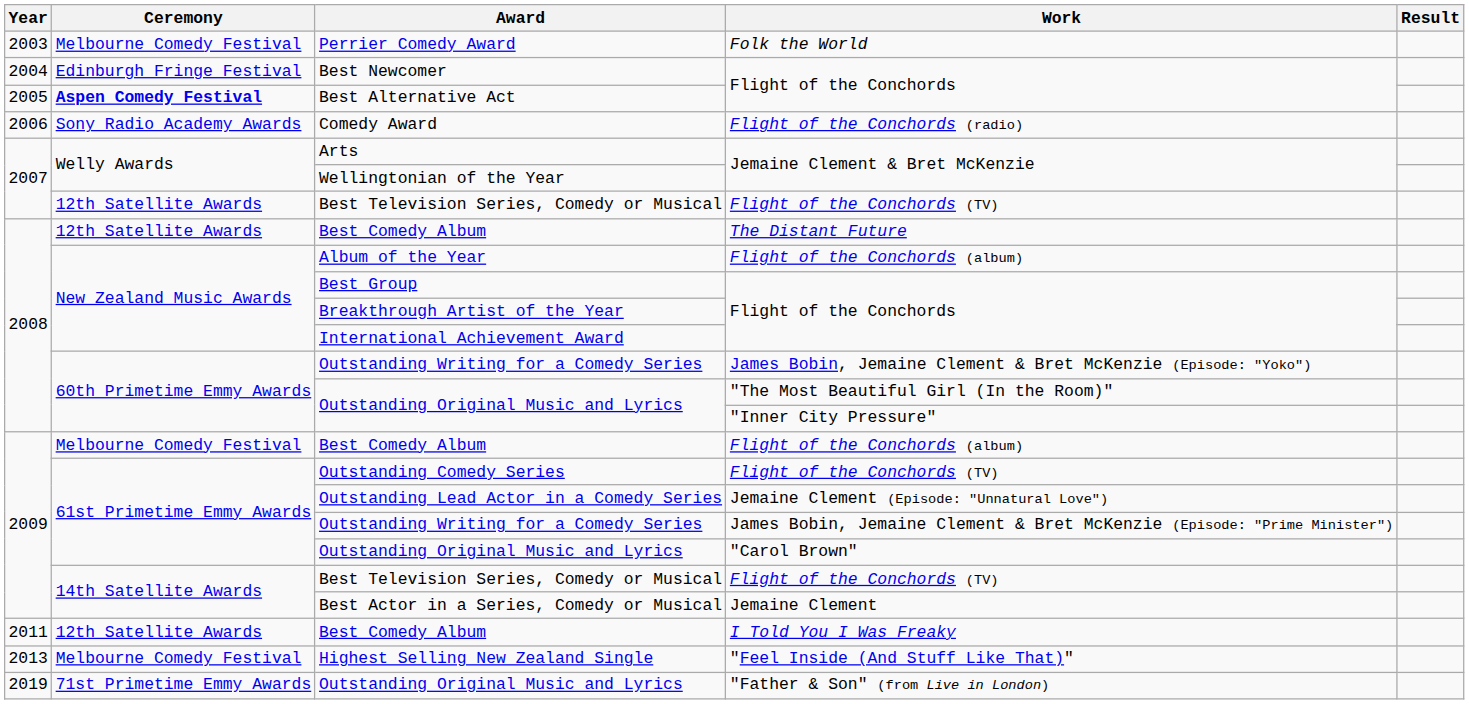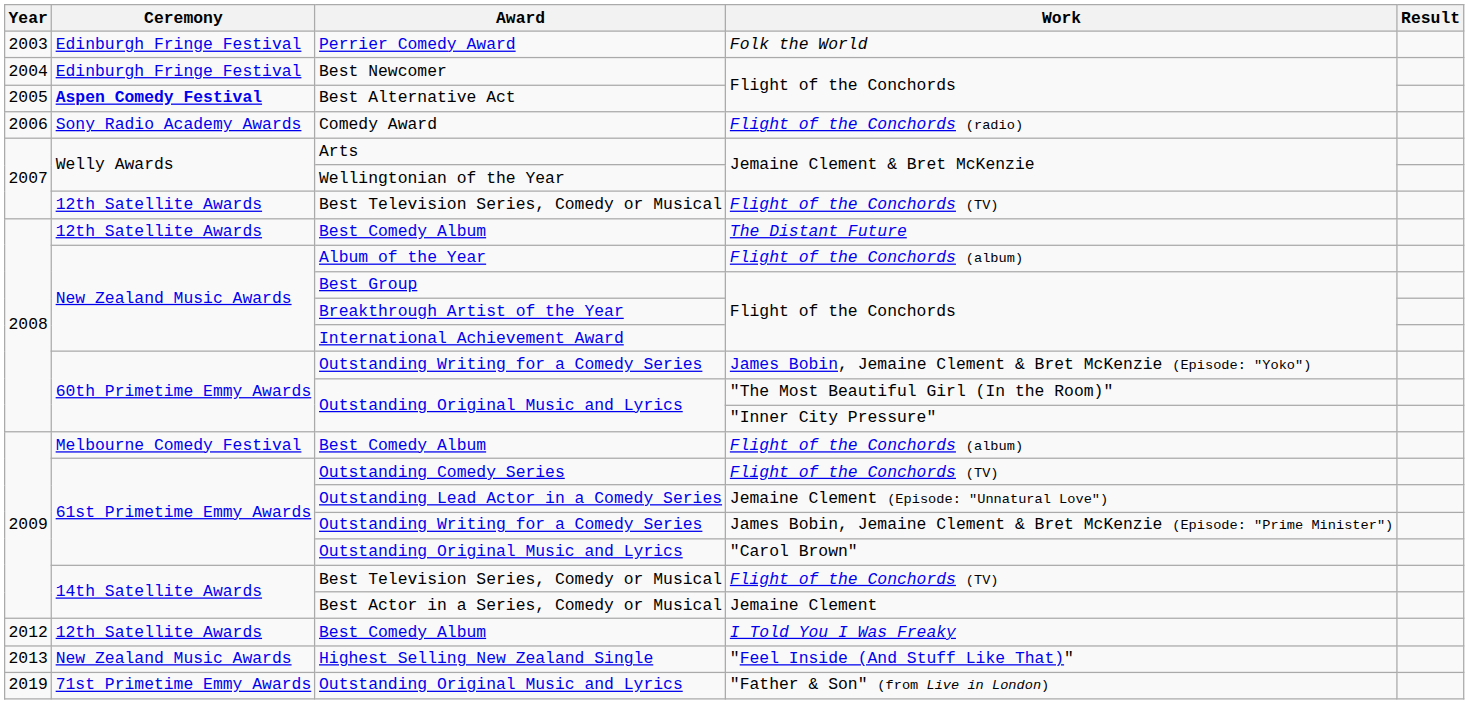Perrier Comedy Award | Ceremony: Melbourne Comedy Festival -> Edinburgh Fringe Festival
Best Comedy Album / I Told You I Was Freaky | Year: 2011 -> 2012
Highest Selling New Zealand Single | Ceremony: Melbourne Comedy Festival -> New Zealand Music Awards
